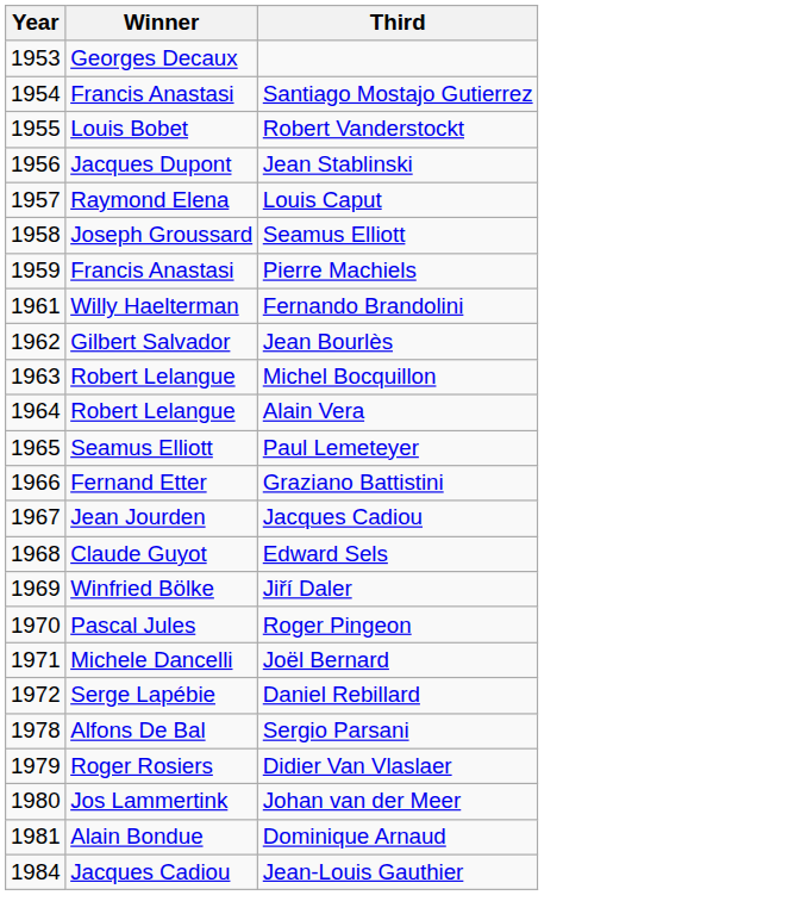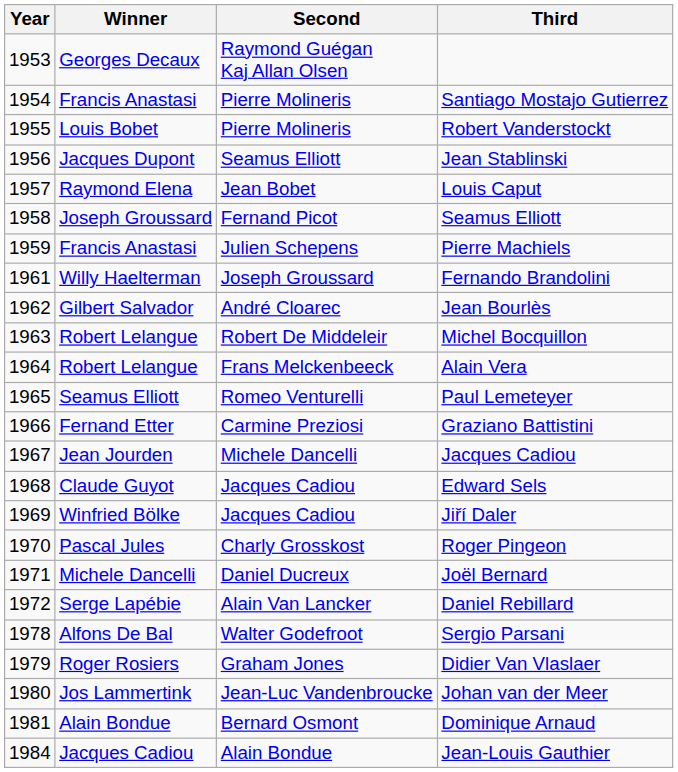+ column: Second | Raymond Guégan Kaj Allan Olsen | Pierre Molineris | Pierre Molineris | Seamus Elliott | Jean Bobet | Fernand Picot | Julien Schepens | Joseph Groussard | André Cloarec | Robert De Middeleir | Frans Melckenbeeck | Romeo Venturelli | Carmine Preziosi | Michele Dancelli | Jacques Cadiou | Jacques Cadiou | Charly Grosskost | Daniel Ducreux | Alain Van Lancker | Walter Godefroot | Graham Jones | Jean-Luc Vandenbroucke | Bernard Osmont | Alain Bondue
